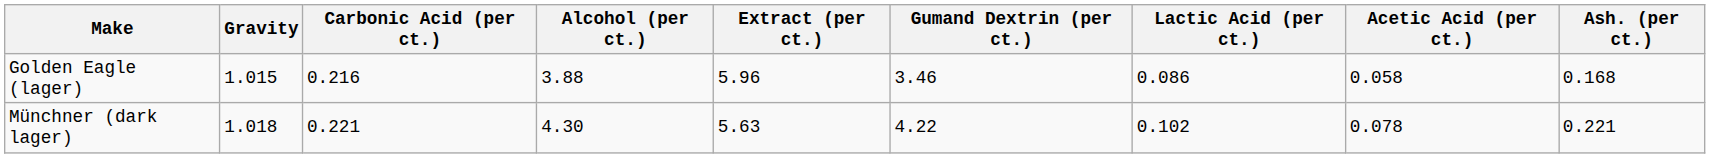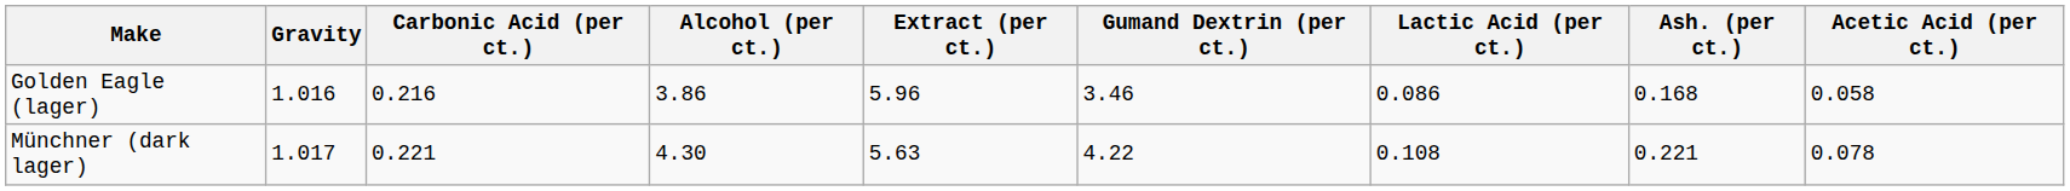columns swapped: Acetic Acid (per ct.) <-> Ash. (per ct.)
Golden Eagle (lager) | Gravity: 1.015 -> 1.016
Golden Eagle (lager) | Alcohol (per ct.): 3.88 -> 3.86
Münchner (dark lager) | Gravity: 1.018 -> 1.017
Münchner (dark lager) | Lactic Acid (per ct.): 0.102 -> 0.108
